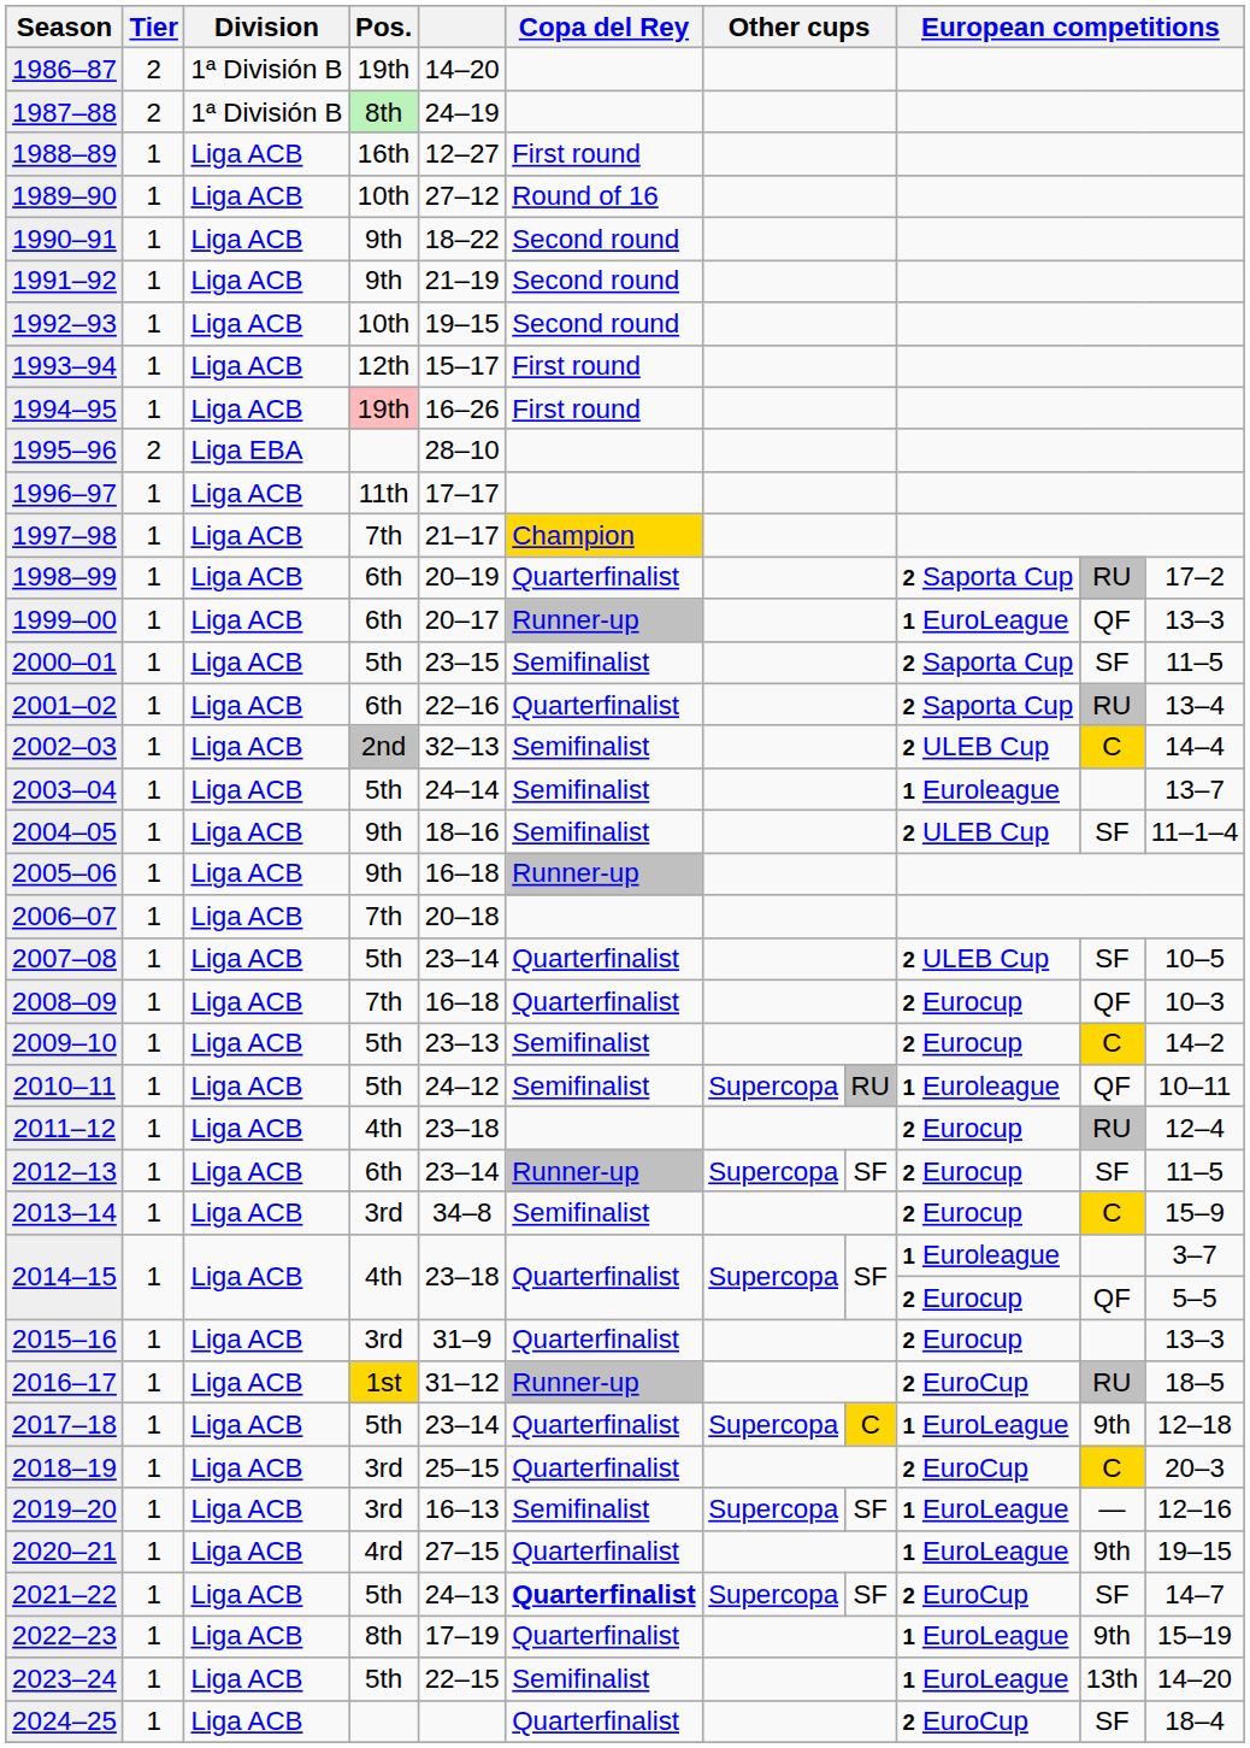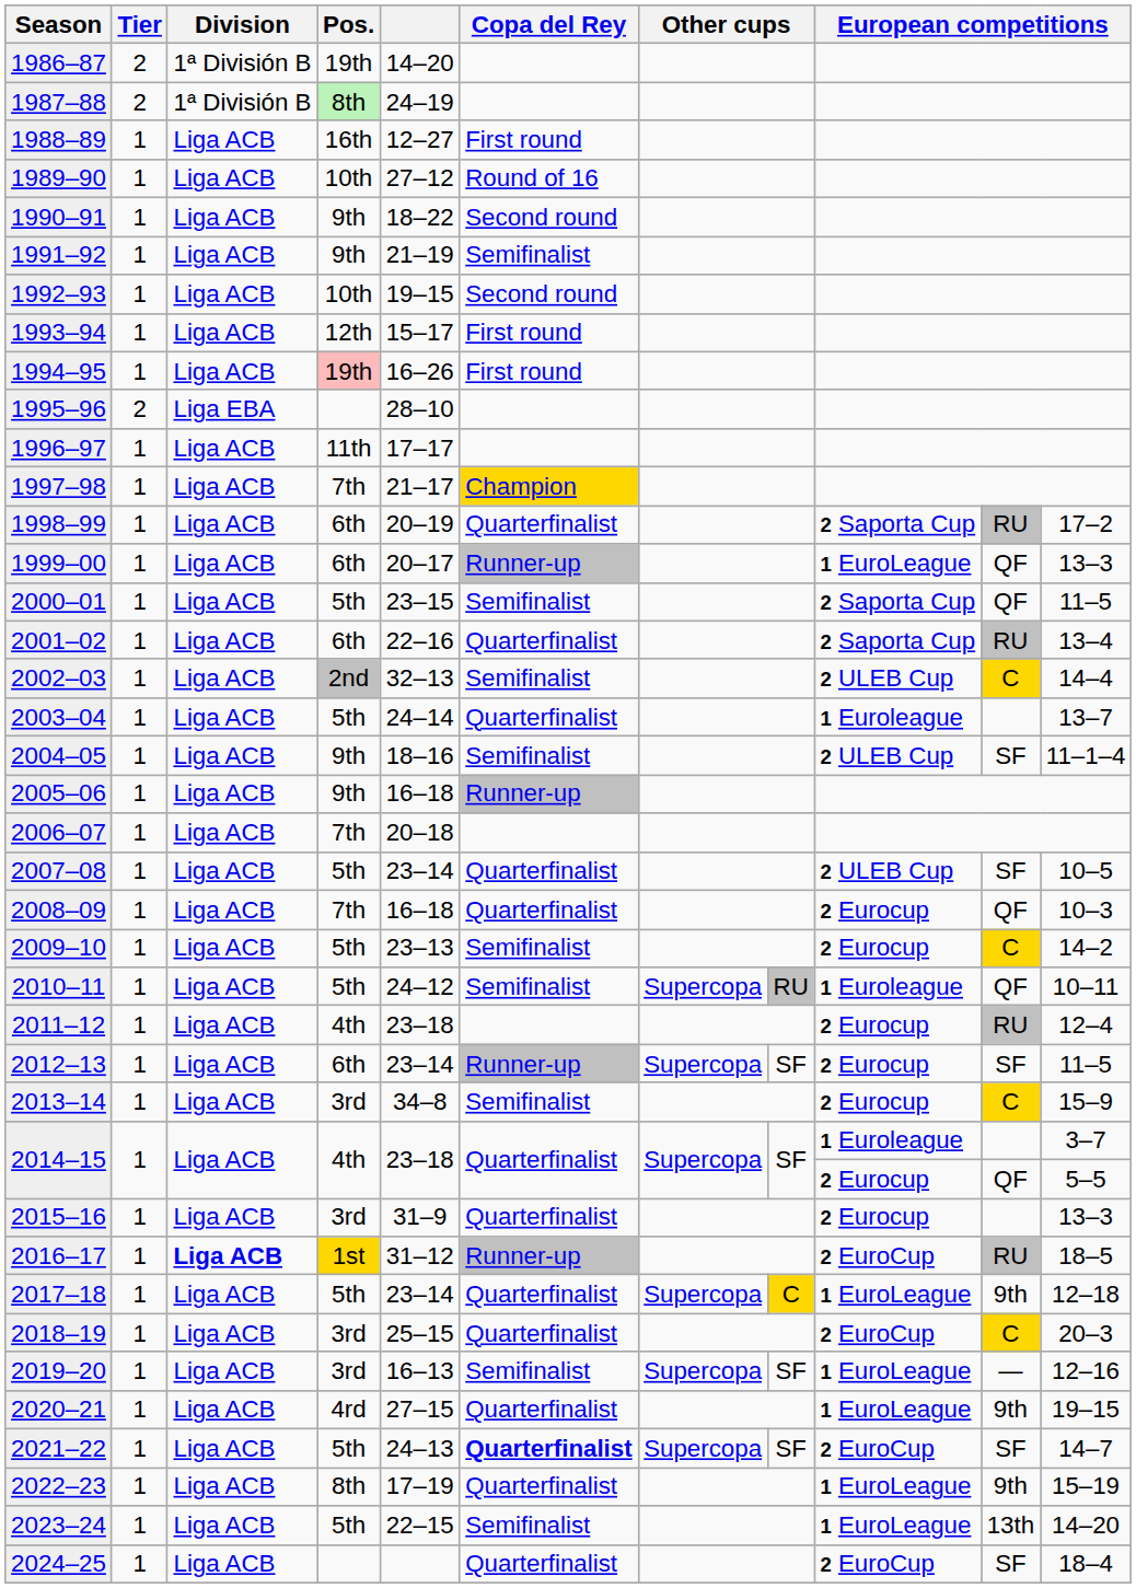1991–92 | Copa del Rey: Second round -> Semifinalist
2000–01 | column 10: SF -> QF
2003–04 | Copa del Rey: Semifinalist -> Quarterfinalist
2016–17 | Division: normal -> bold
